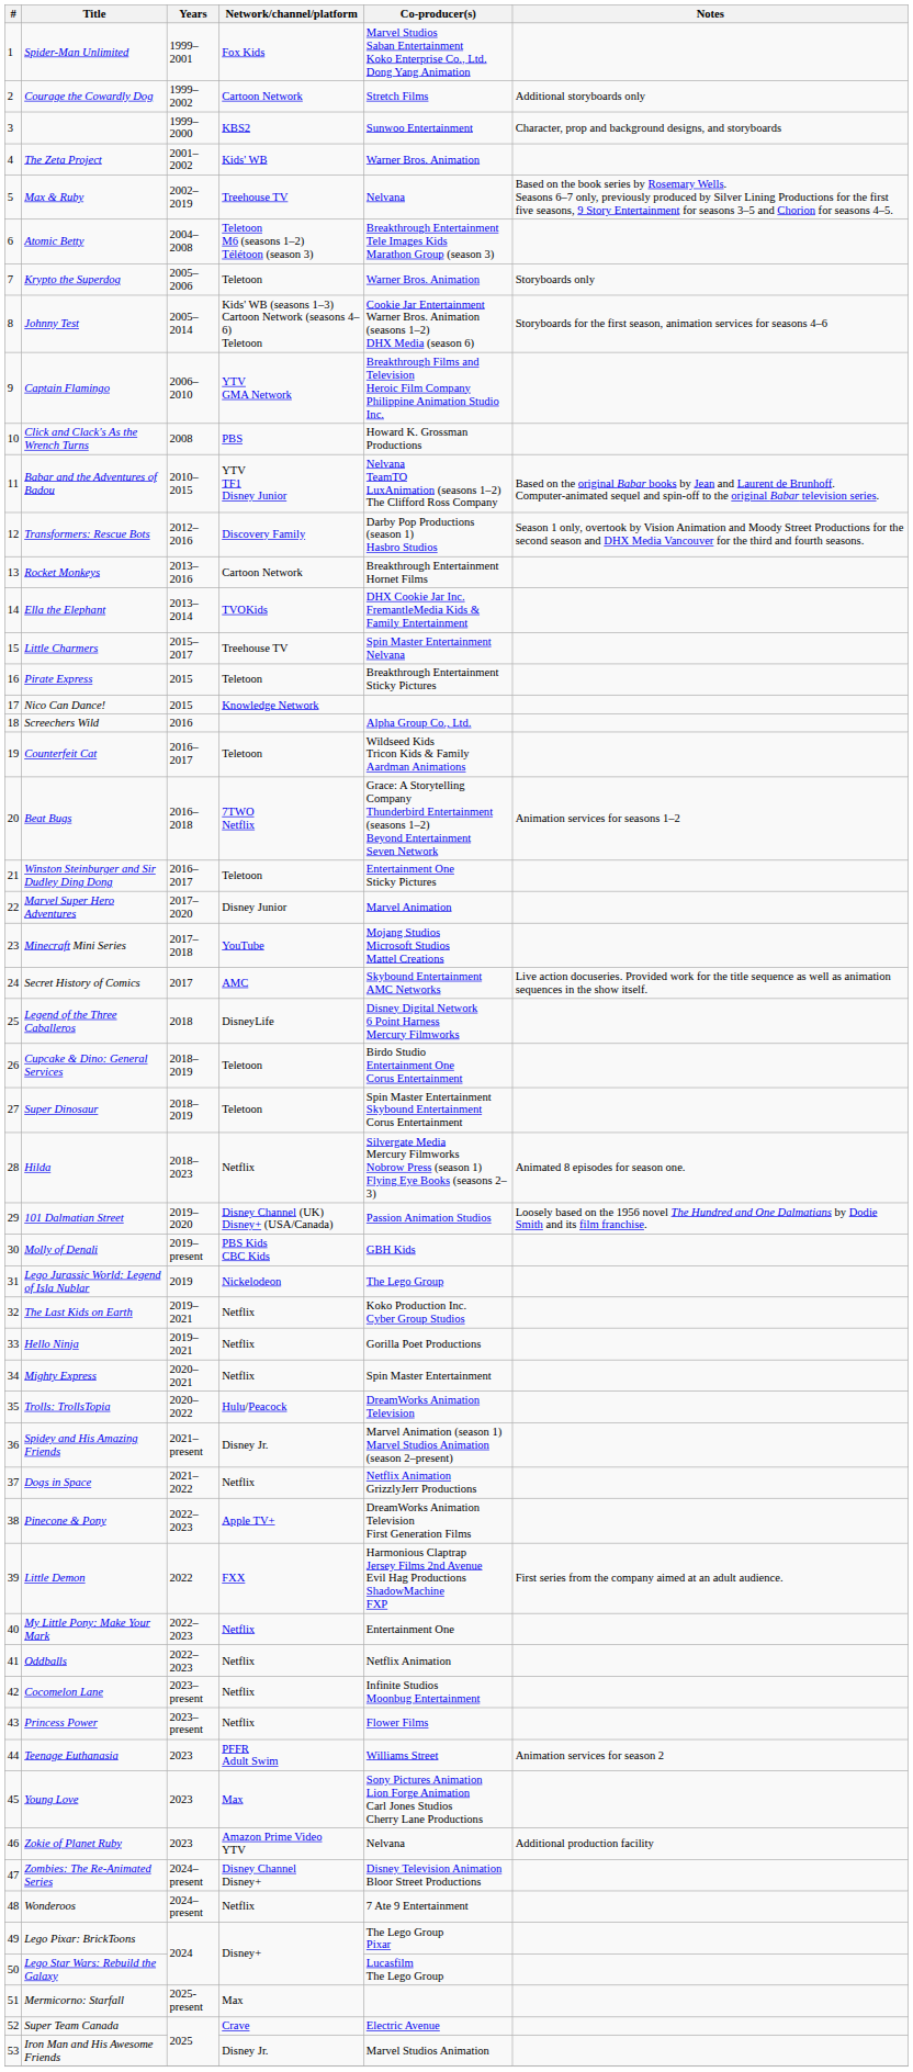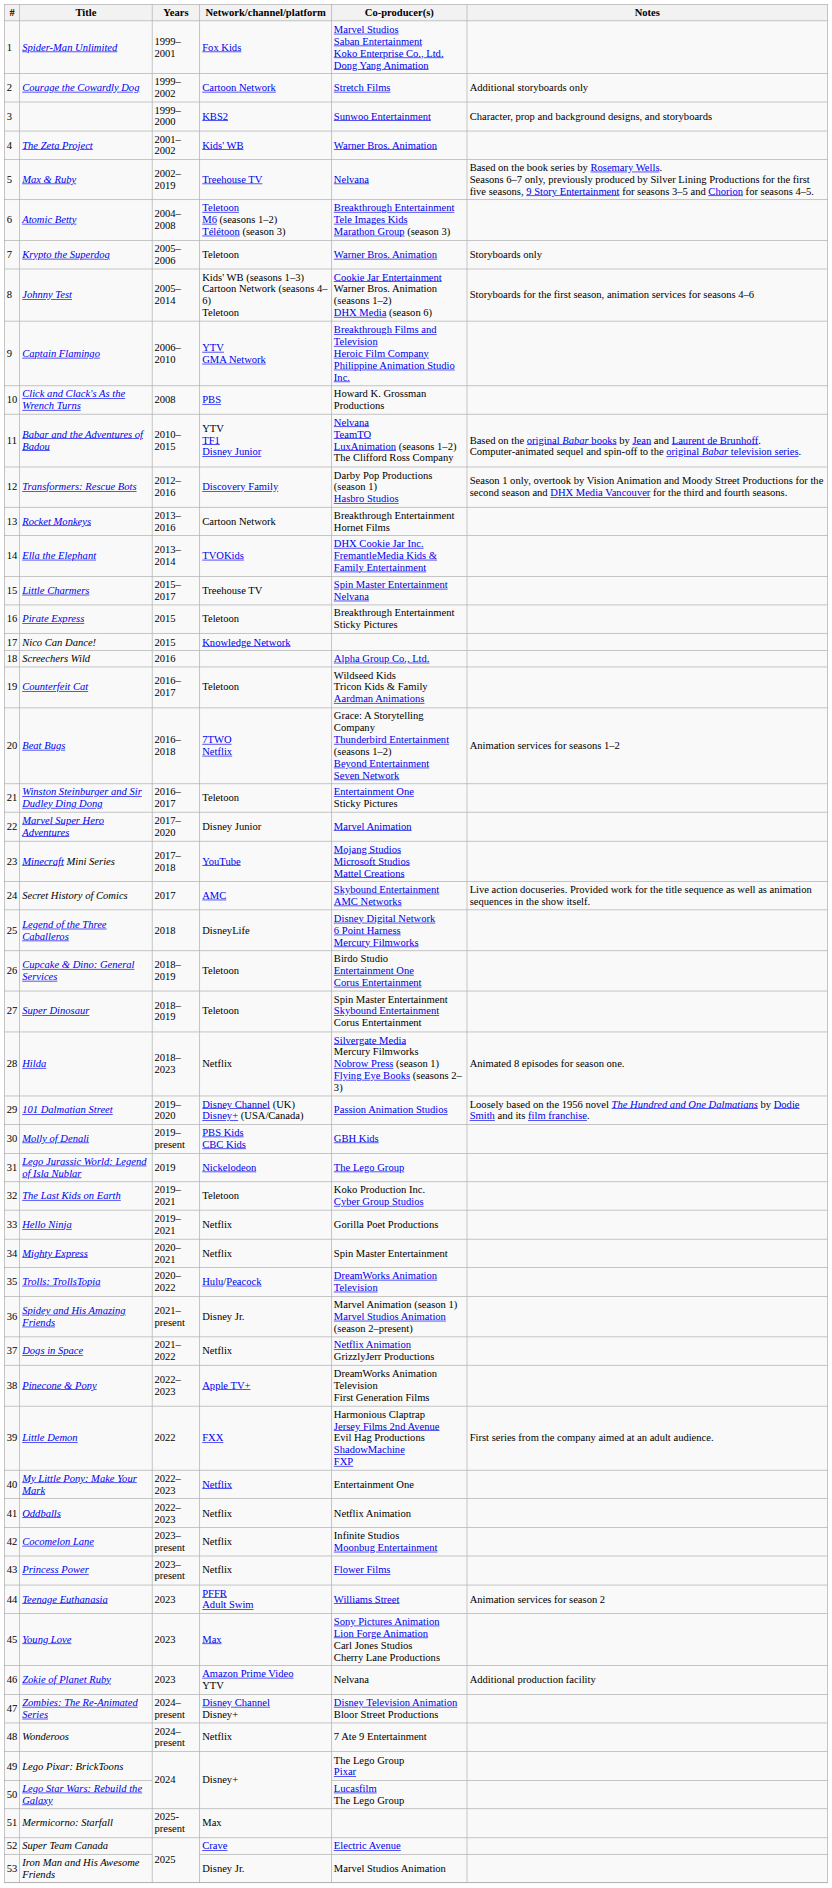The Last Kids on Earth | Network/channel/platform: Netflix -> Teletoon
